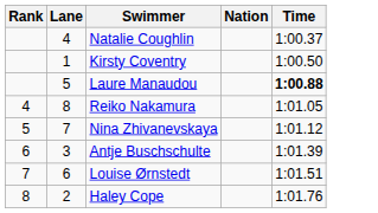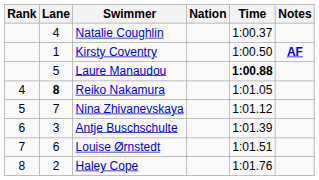+ column: Notes | AF
Reiko Nakamura | Lane: normal -> bold
